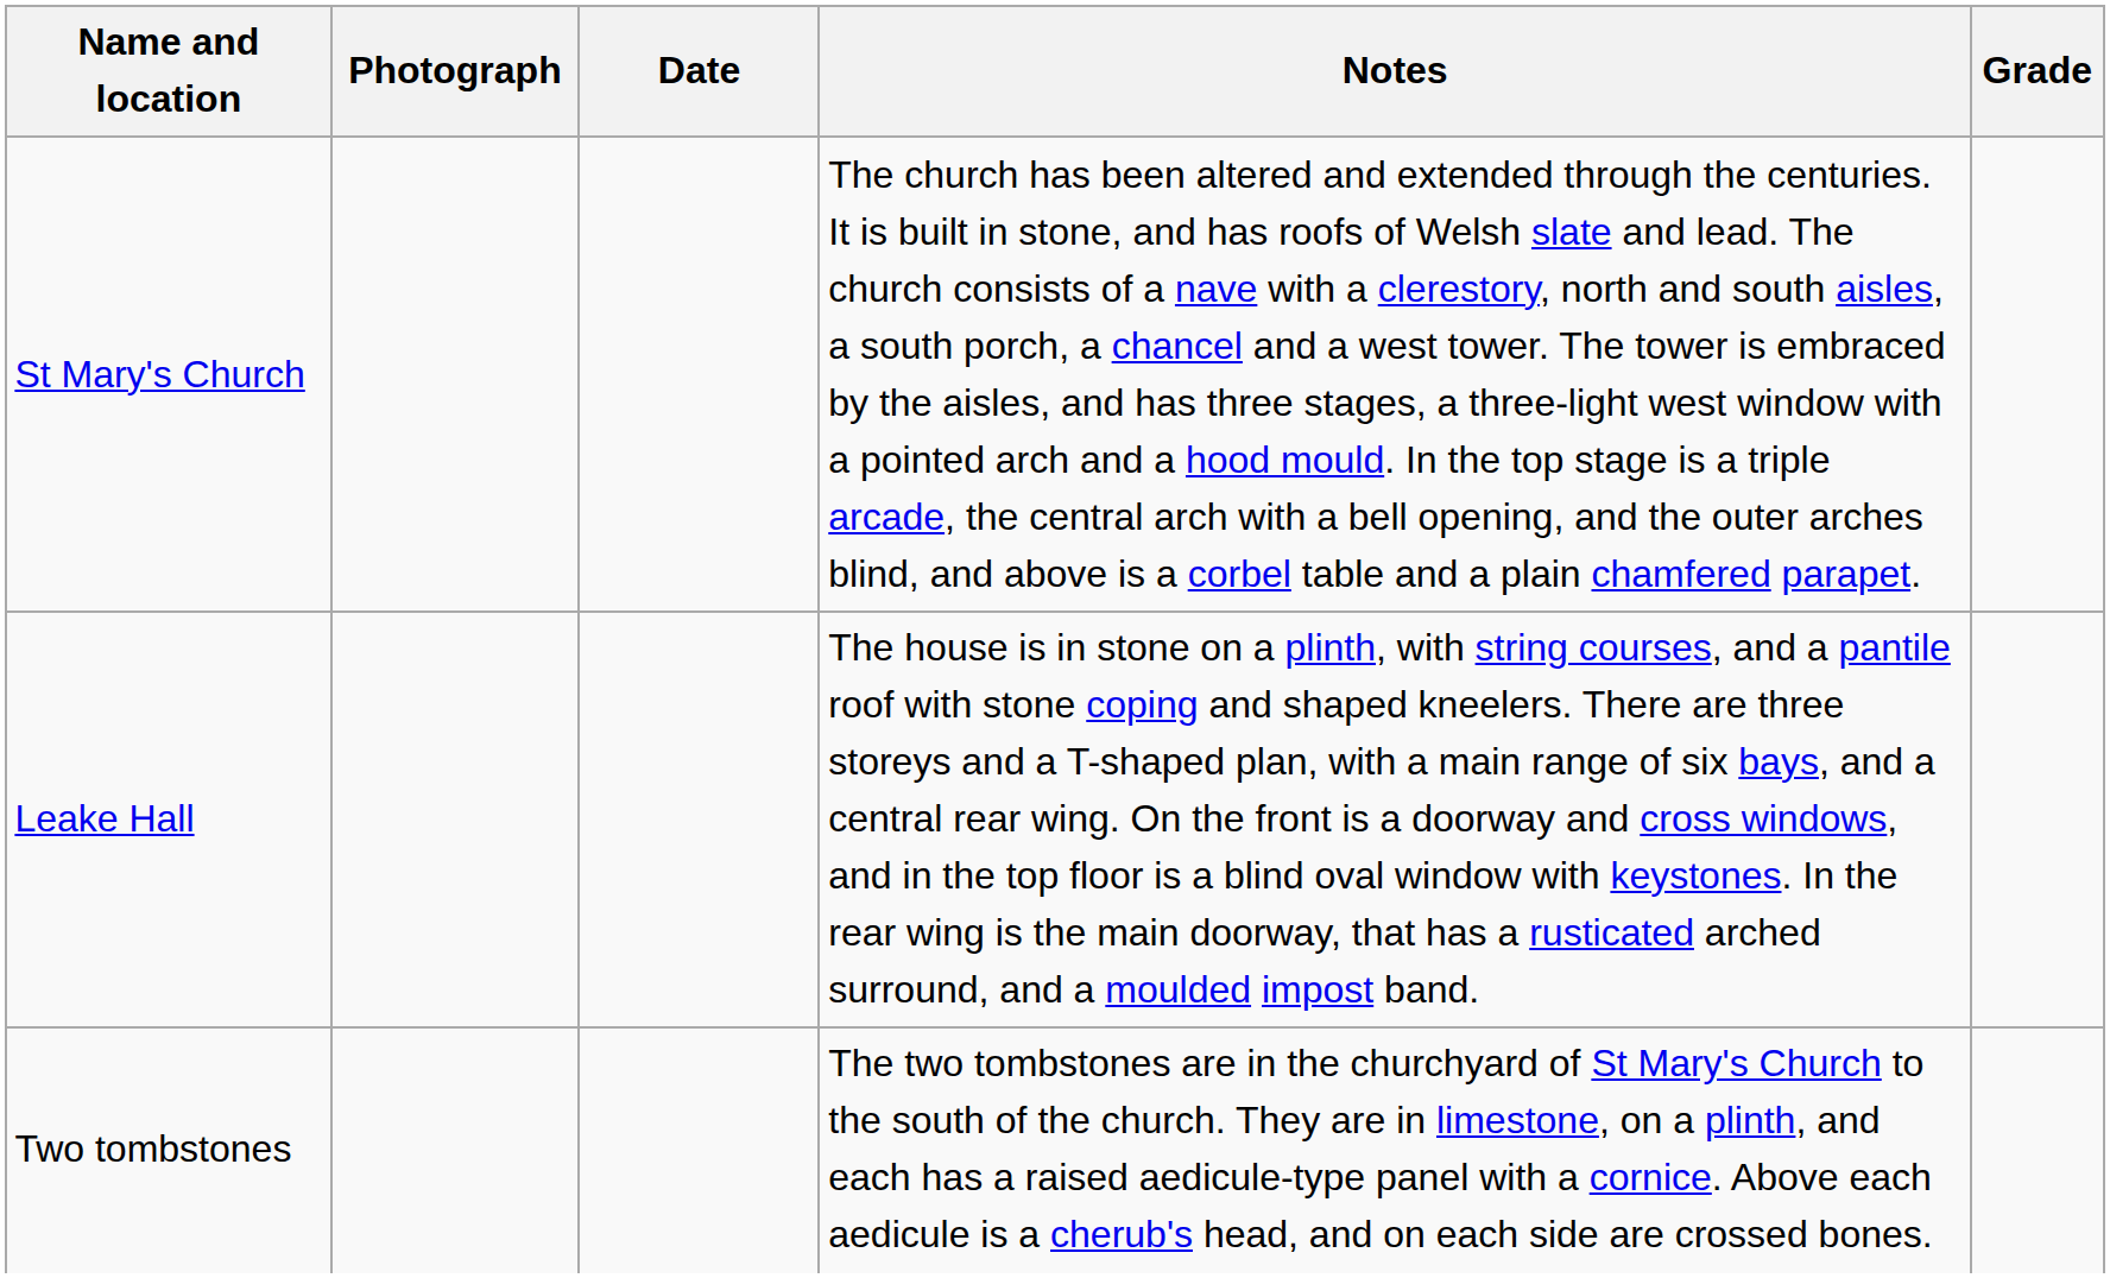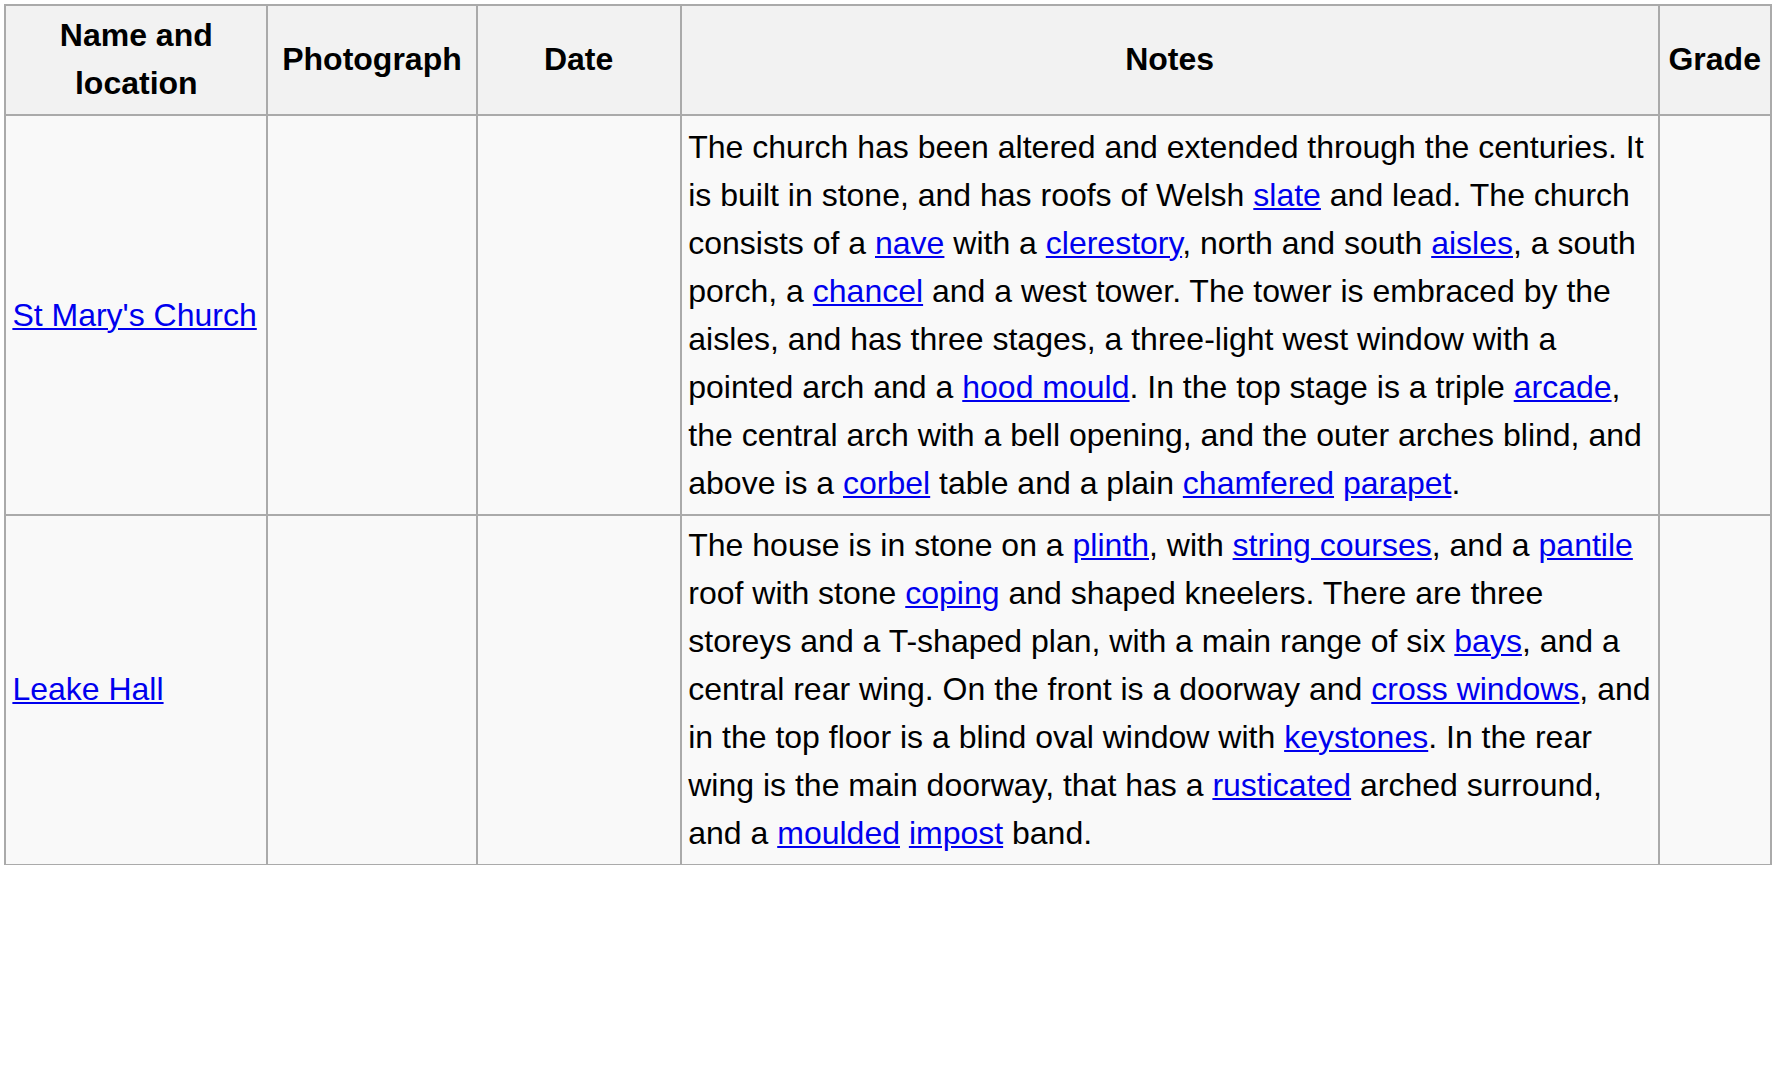- row: Two tombstones | The two tombstones are in the churchyard of St Mary's Church to the south of the church. They are in limestone, on a plinth, and each has a raised aedicule-type panel with a cornice. Above each aedicule is a cherub's head, and on each side are crossed bones.
